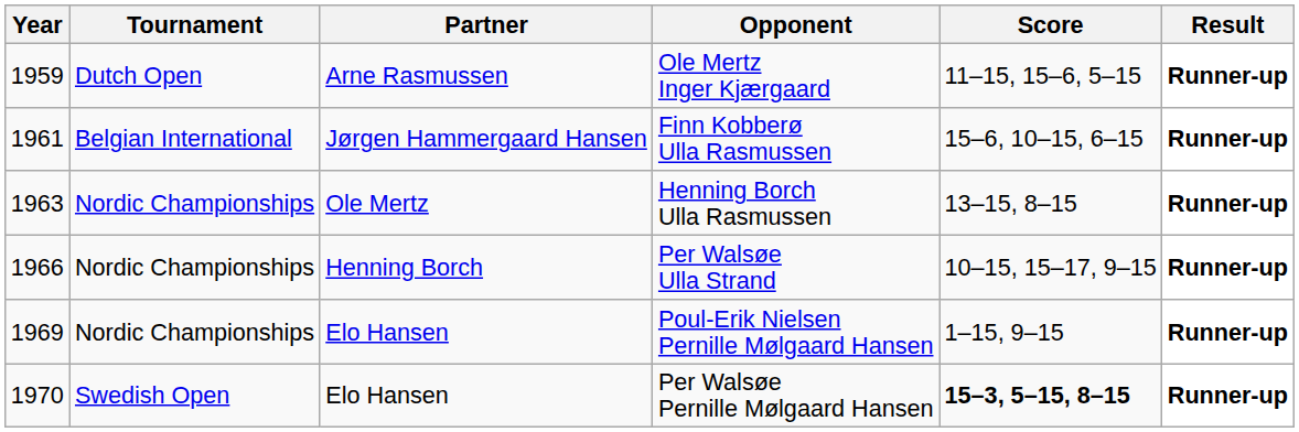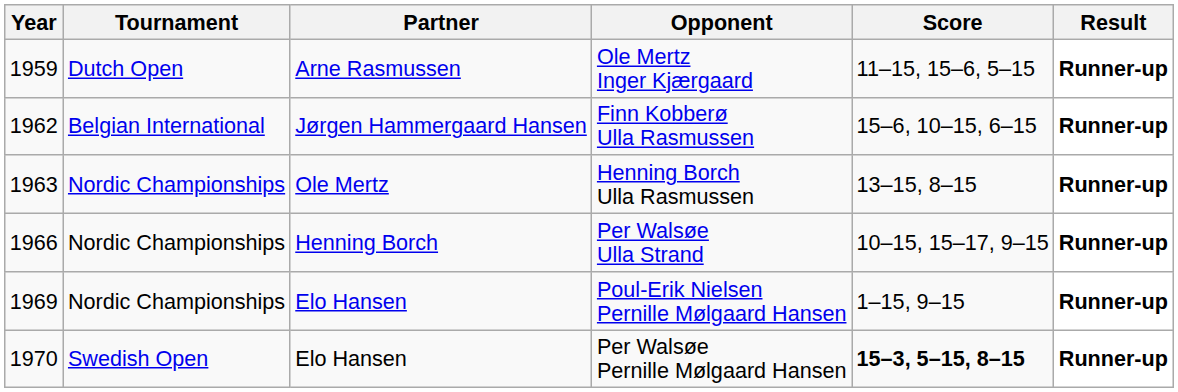Finn Kobberø Ulla Rasmussen | Year: 1961 -> 1962
